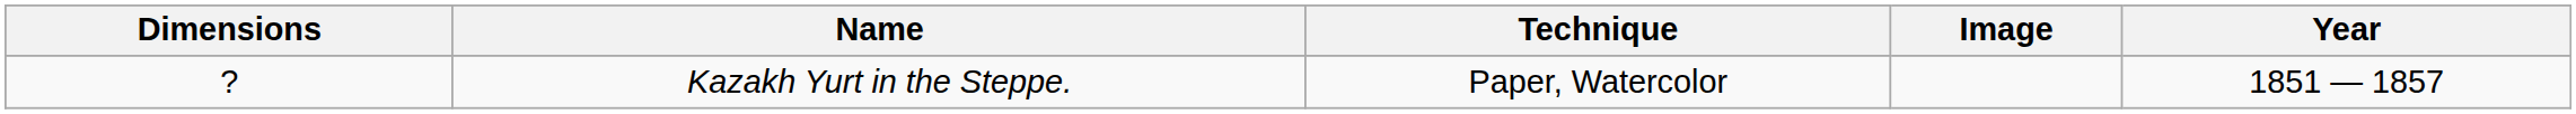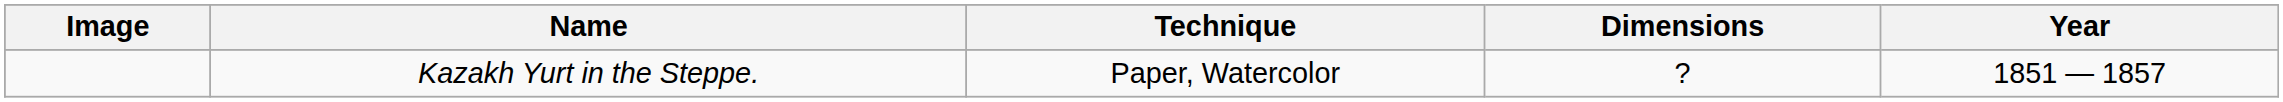columns swapped: Image <-> Dimensions
